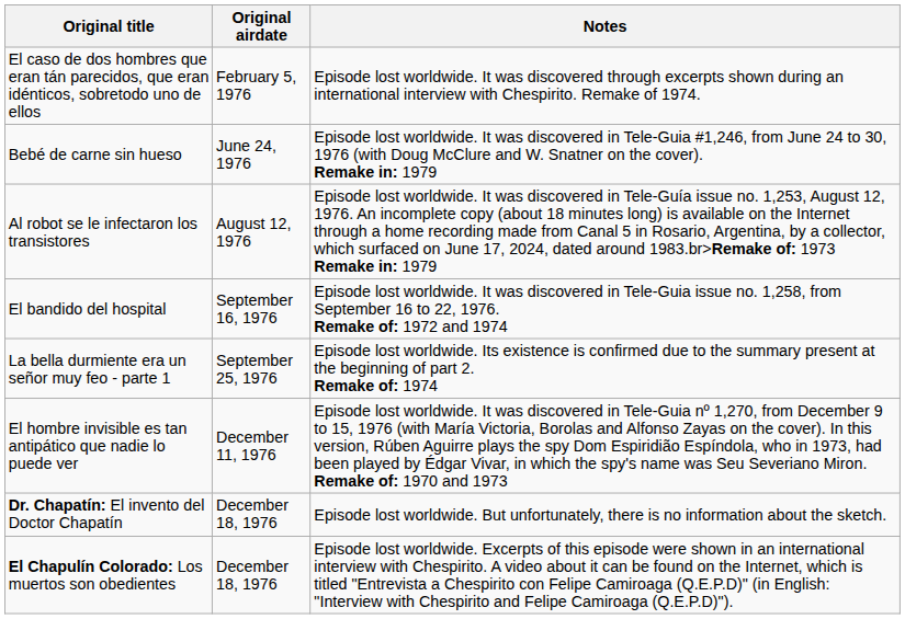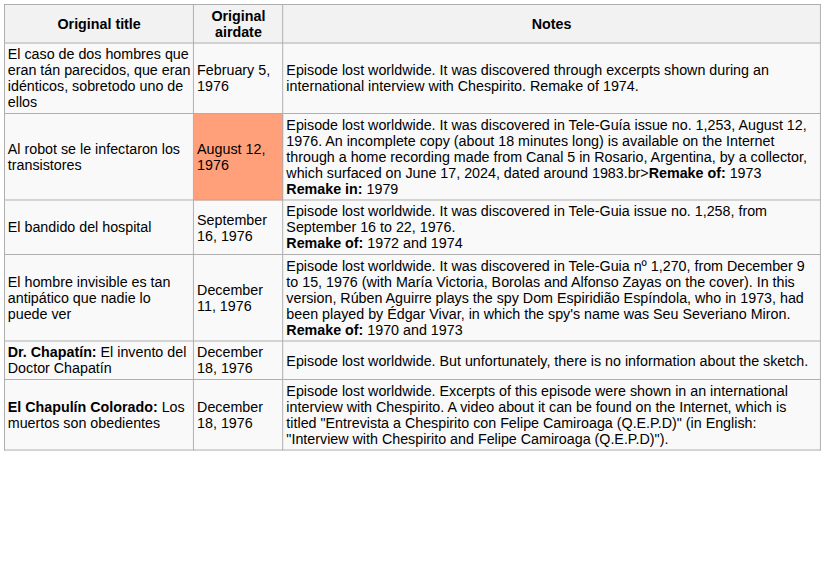- row: Bebé de carne sin hueso | June 24, 1976 | Episode lost worldwide. It was discovered in Tele-Guia #1,246, from June 24 to 30, 1976 (with Doug McClure and W. Snatner on the cover). Remake in: 1979
Al robot se le infectaron los transistores | Original airdate: no background -> lightsalmon background
- row: La bella durmiente era un señor muy feo - parte 1 | September 25, 1976 | Episode lost worldwide. Its existence is confirmed due to the summary present at the beginning of part 2. Remake of: 1974
